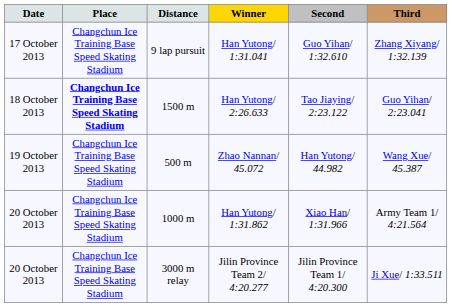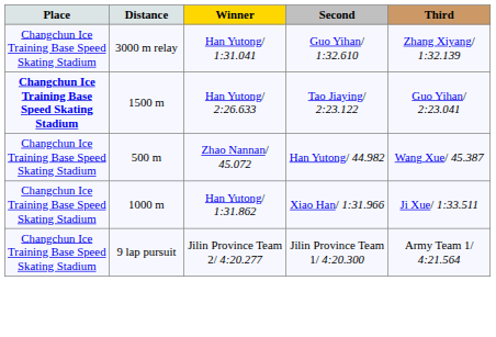- column: Date | 17 October 2013 | 18 October 2013 | 19 October 2013 | 20 October 2013 | 20 October 2013
Han Yutong/ 1:31.041 | Distance: 9 lap pursuit -> 3000 m relay
Han Yutong/ 1:31.862 | Third: Army Team 1/ 4:21.564 -> Ji Xue/ 1:33.511
Jilin Province Team 2/ 4:20.277 | Distance: 3000 m relay -> 9 lap pursuit
Jilin Province Team 2/ 4:20.277 | Third: Ji Xue/ 1:33.511 -> Army Team 1/ 4:21.564
